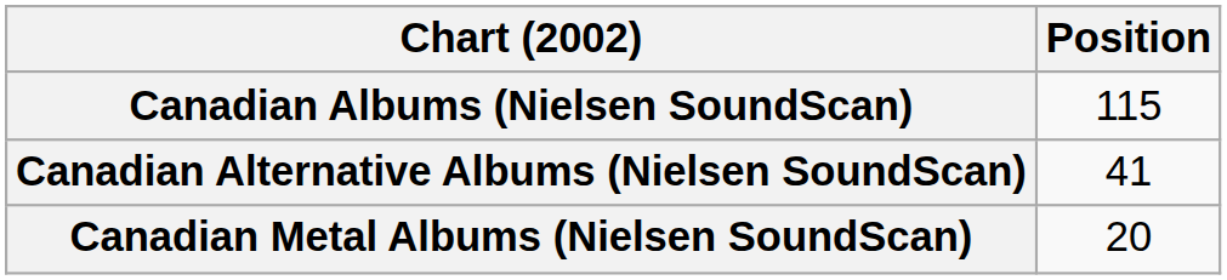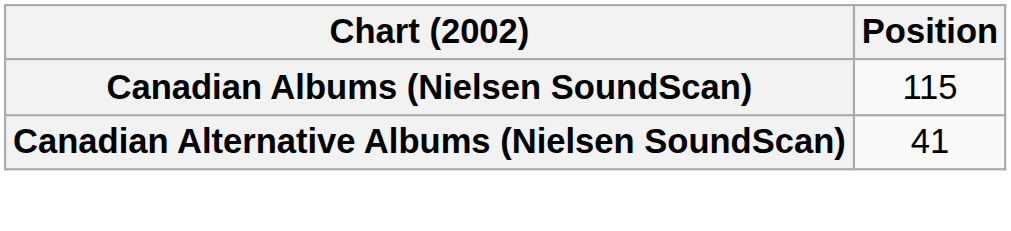- row: Canadian Metal Albums (Nielsen SoundScan) | 20
